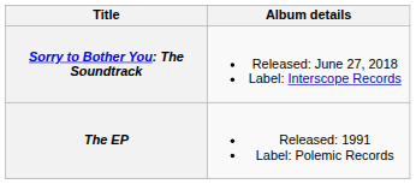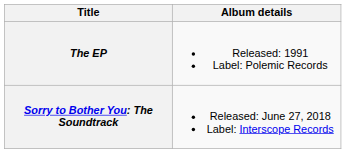rows swapped: The EP <-> Sorry to Bother You: The Soundtrack
